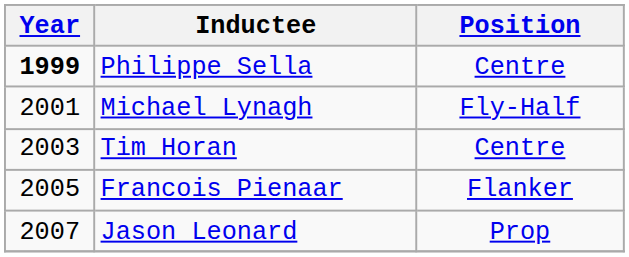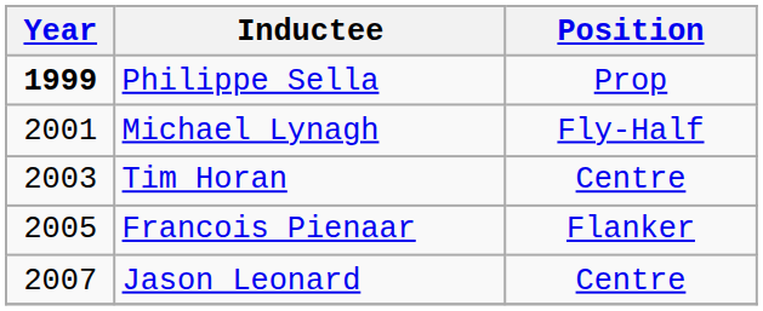Philippe Sella | Position: Centre -> Prop
Jason Leonard | Position: Prop -> Centre
